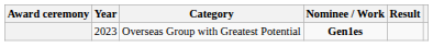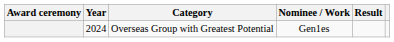Overseas Group with Greatest Potential | Year: 2023 -> 2024
Overseas Group with Greatest Potential | Nominee / Work: bold -> normal
